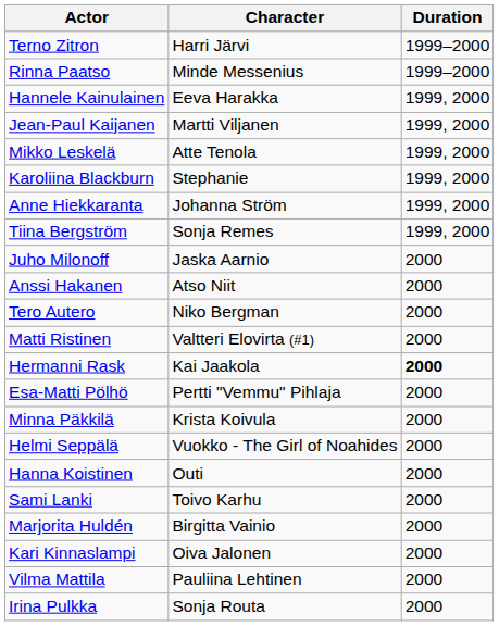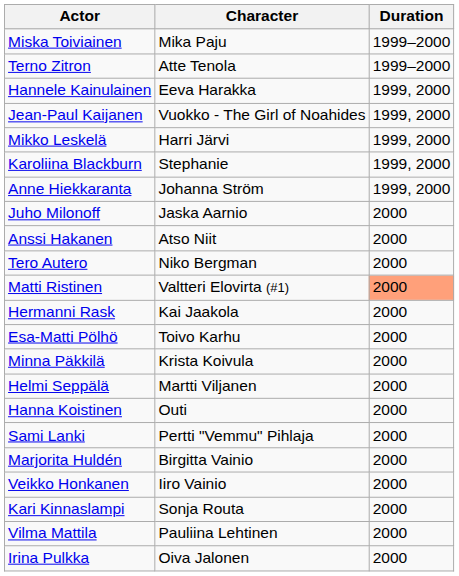+ row: Miska Toiviainen | Mika Paju | 1999–2000
Terno Zitron | Character: Harri Järvi -> Atte Tenola
- row: Rinna Paatso | Minde Messenius | 1999–2000
Jean-Paul Kaijanen | Character: Martti Viljanen -> Vuokko - The Girl of Noahides
Mikko Leskelä | Character: Atte Tenola -> Harri Järvi
- row: Tiina Bergström | Sonja Remes | 1999, 2000
Matti Ristinen | Duration: no background -> lightsalmon background
Hermanni Rask | Duration: bold -> normal
Esa-Matti Pölhö | Character: Pertti "Vemmu" Pihlaja -> Toivo Karhu
Helmi Seppälä | Character: Vuokko - The Girl of Noahides -> Martti Viljanen
Sami Lanki | Character: Toivo Karhu -> Pertti "Vemmu" Pihlaja
+ row: Veikko Honkanen | Iiro Vainio | 2000
Kari Kinnaslampi | Character: Oiva Jalonen -> Sonja Routa
Irina Pulkka | Character: Sonja Routa -> Oiva Jalonen
